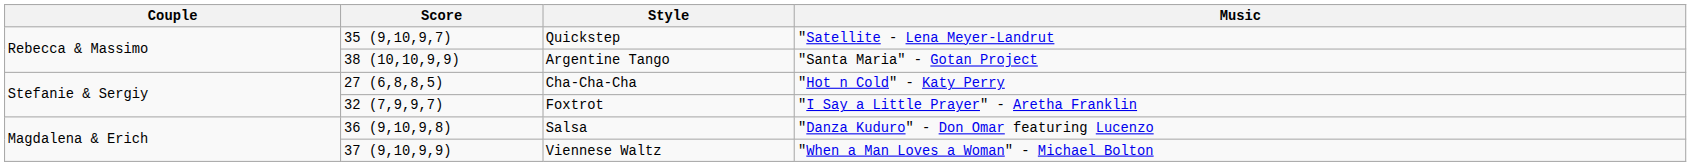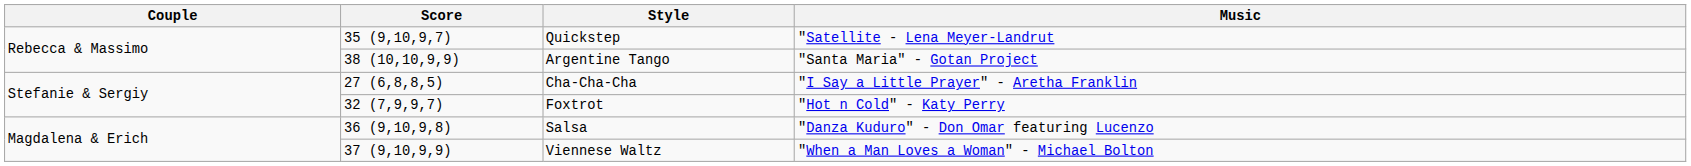Cha-Cha-Cha | Music: "Hot n Cold" - Katy Perry -> "I Say a Little Prayer" - Aretha Franklin
Foxtrot | Music: "I Say a Little Prayer" - Aretha Franklin -> "Hot n Cold" - Katy Perry
